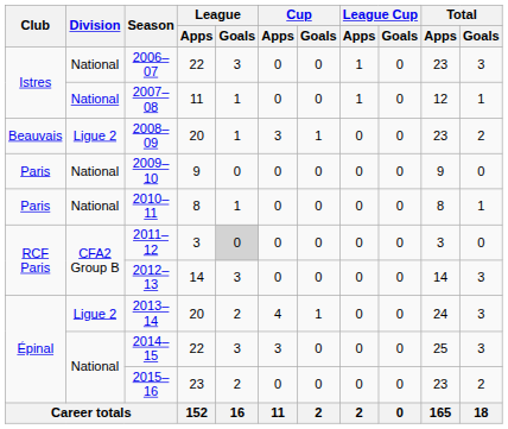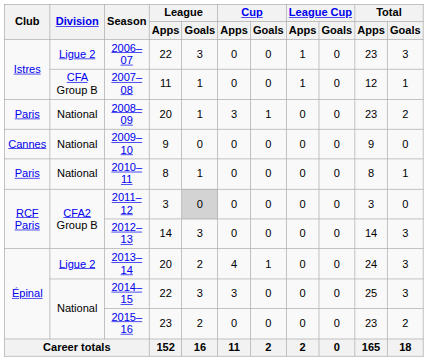2006–07 | Division: National -> Ligue 2
2007–08 | Division: National -> CFA Group B
2008–09 | Club: Beauvais -> Paris
2008–09 | Division: Ligue 2 -> National
2009–10 | Club: Paris -> Cannes
